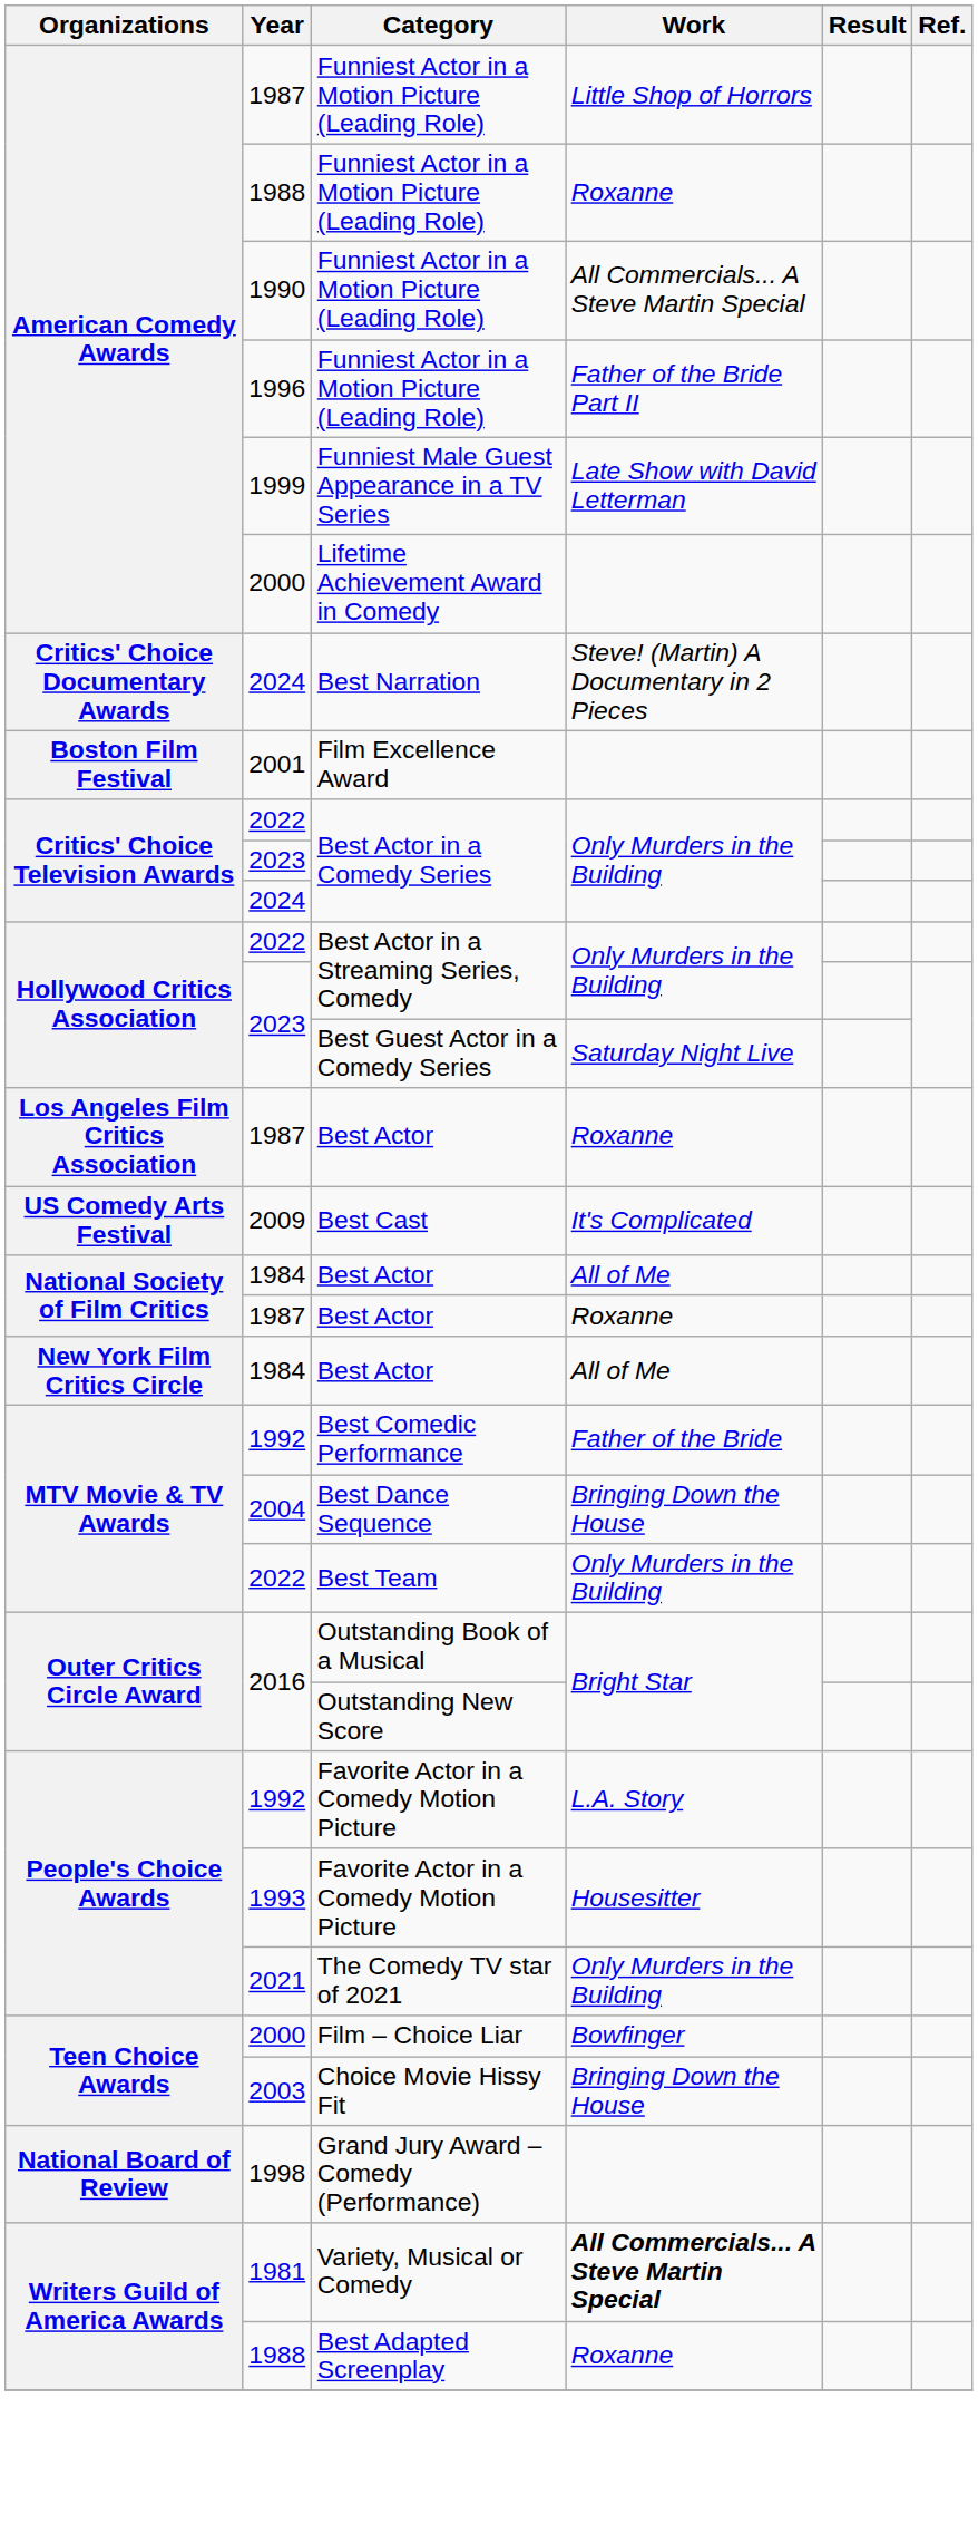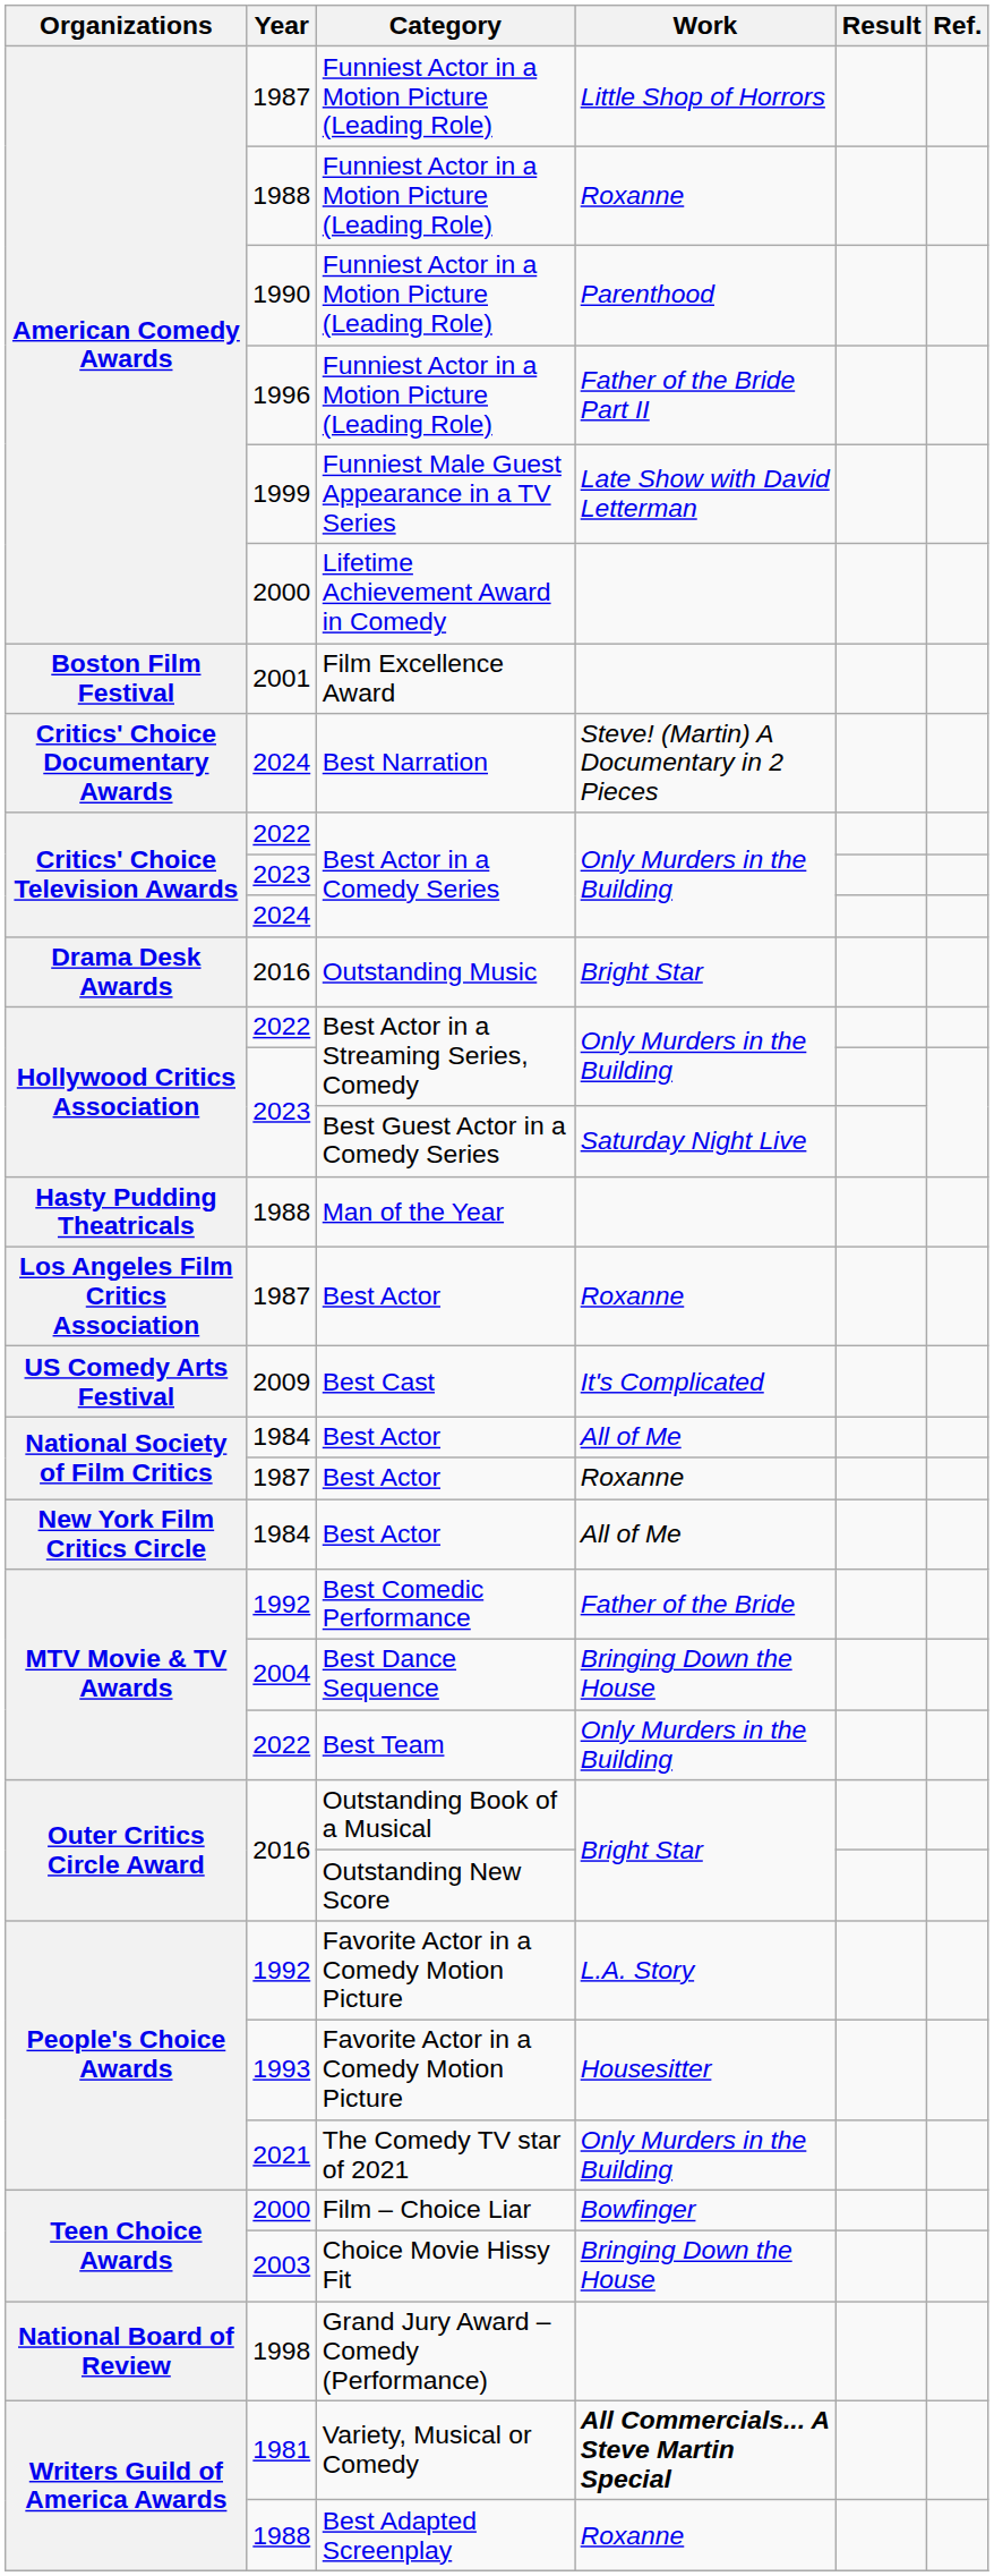1990 / Funniest Actor in a Motion Picture (Leading Role) | Work: All Commercials... A Steve Martin Special -> Parenthood
rows swapped: Film Excellence Award <-> Best Narration
+ row: Drama Desk Awards | 2016 | Outstanding Music | Bright Star
+ row: Hasty Pudding Theatricals | 1988 | Man of the Year
